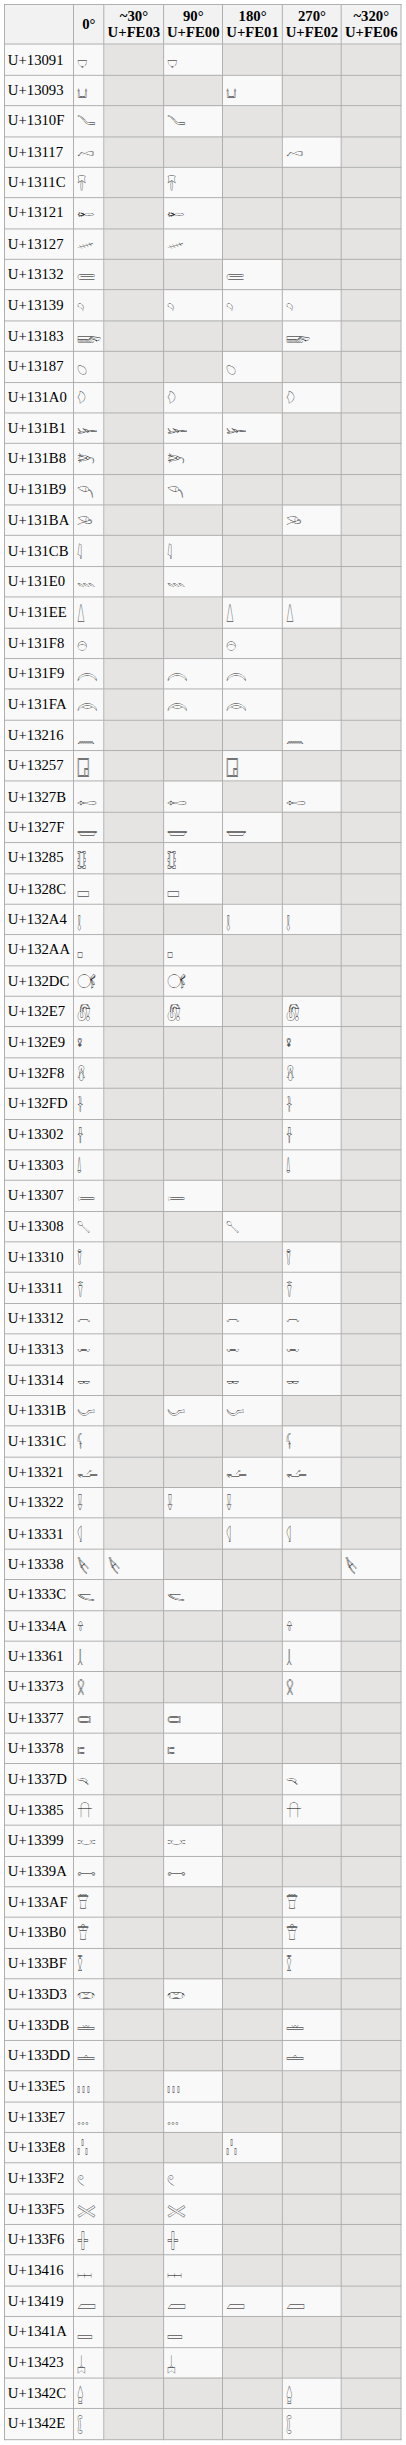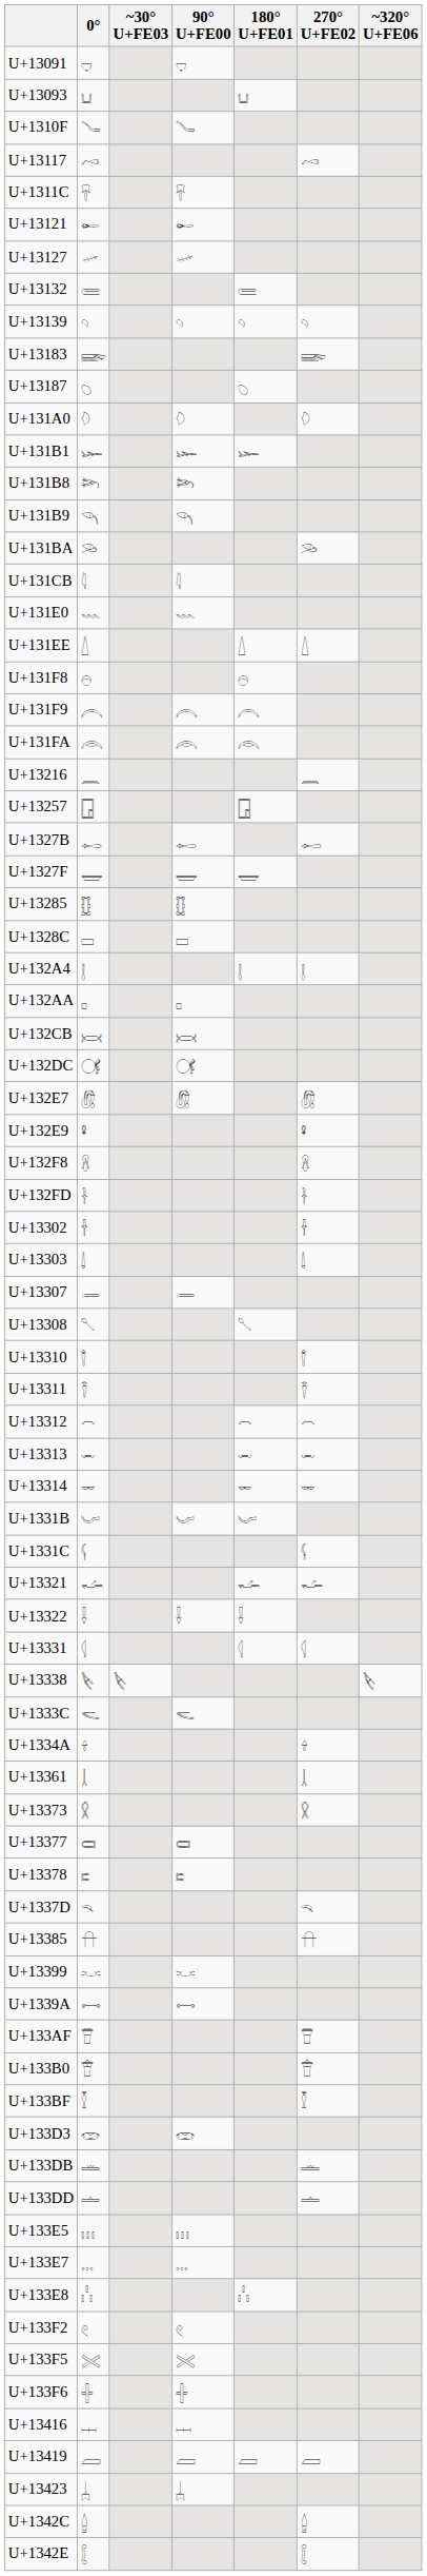+ row: U+132CB | 𓋋 | 𓋋︀
- row: U+1341A | 𓐚 | 𓐚︀
